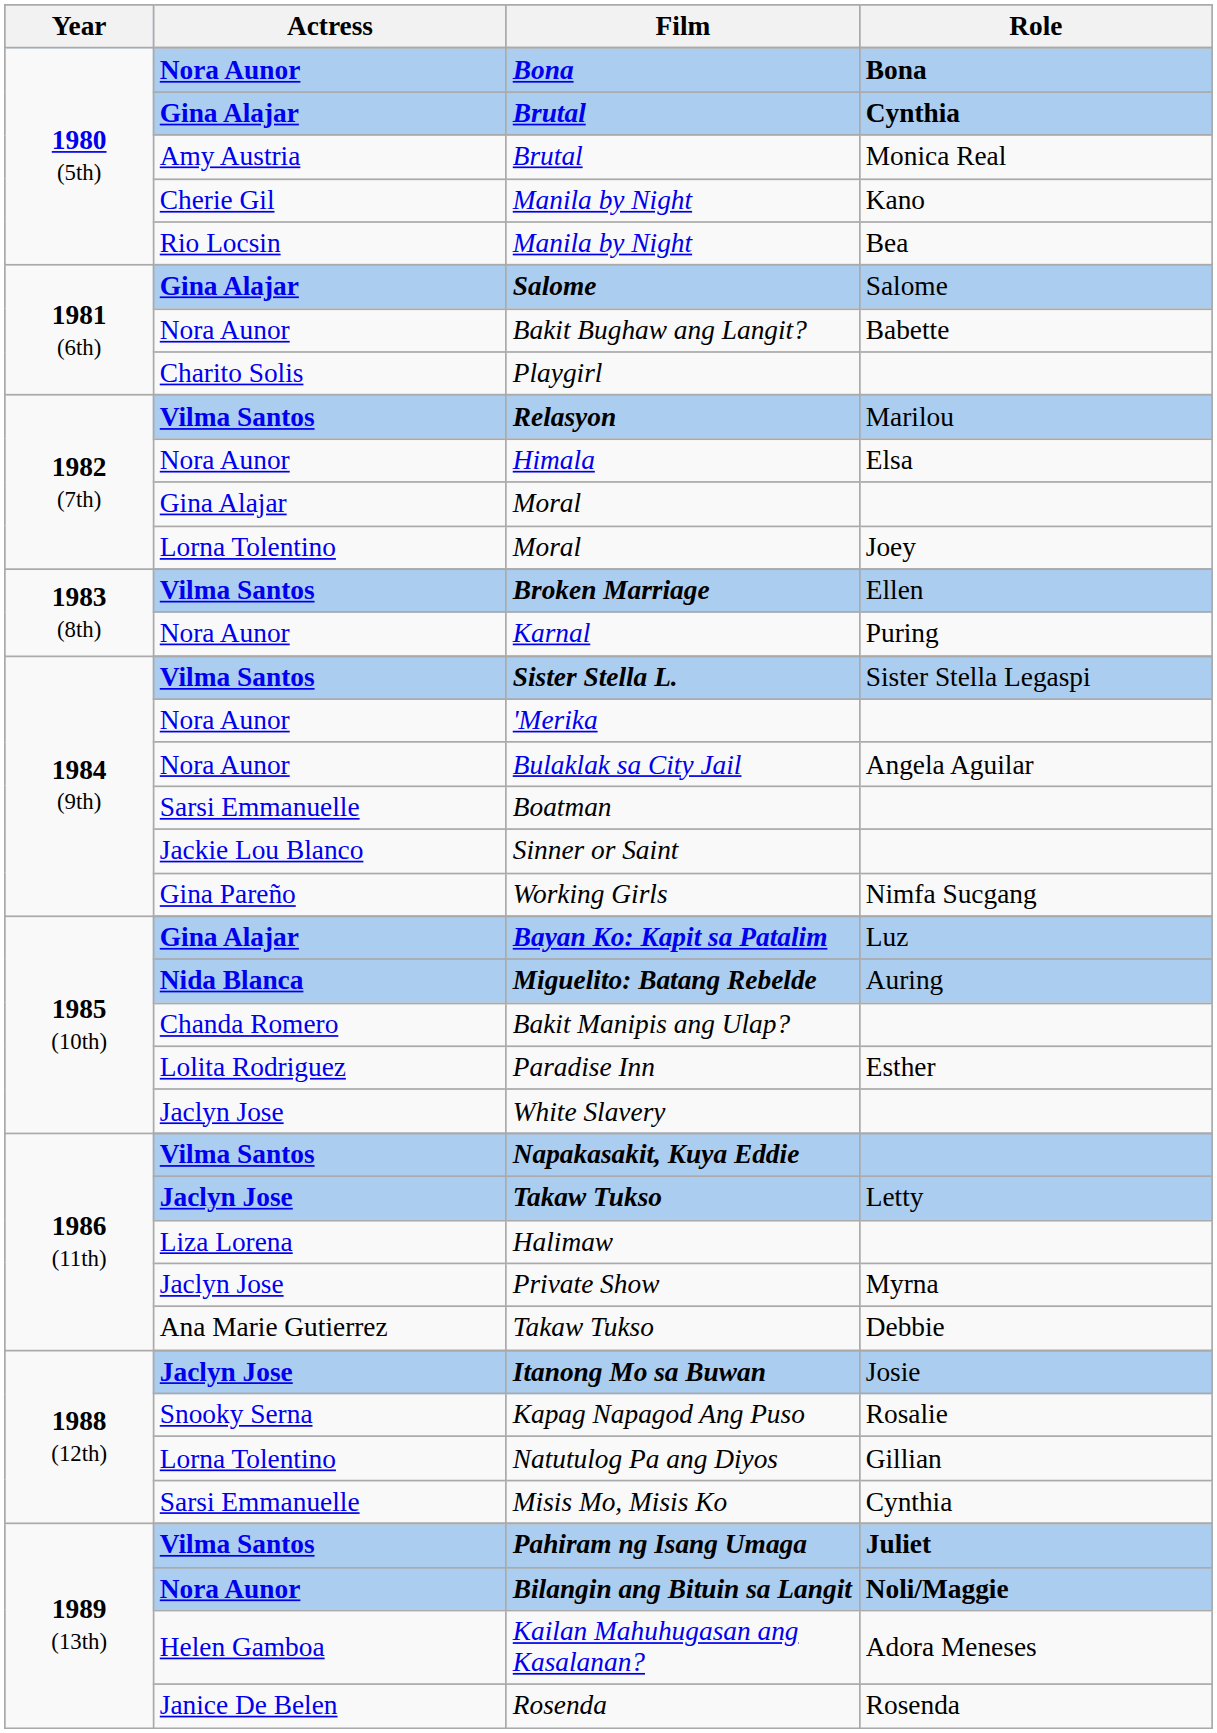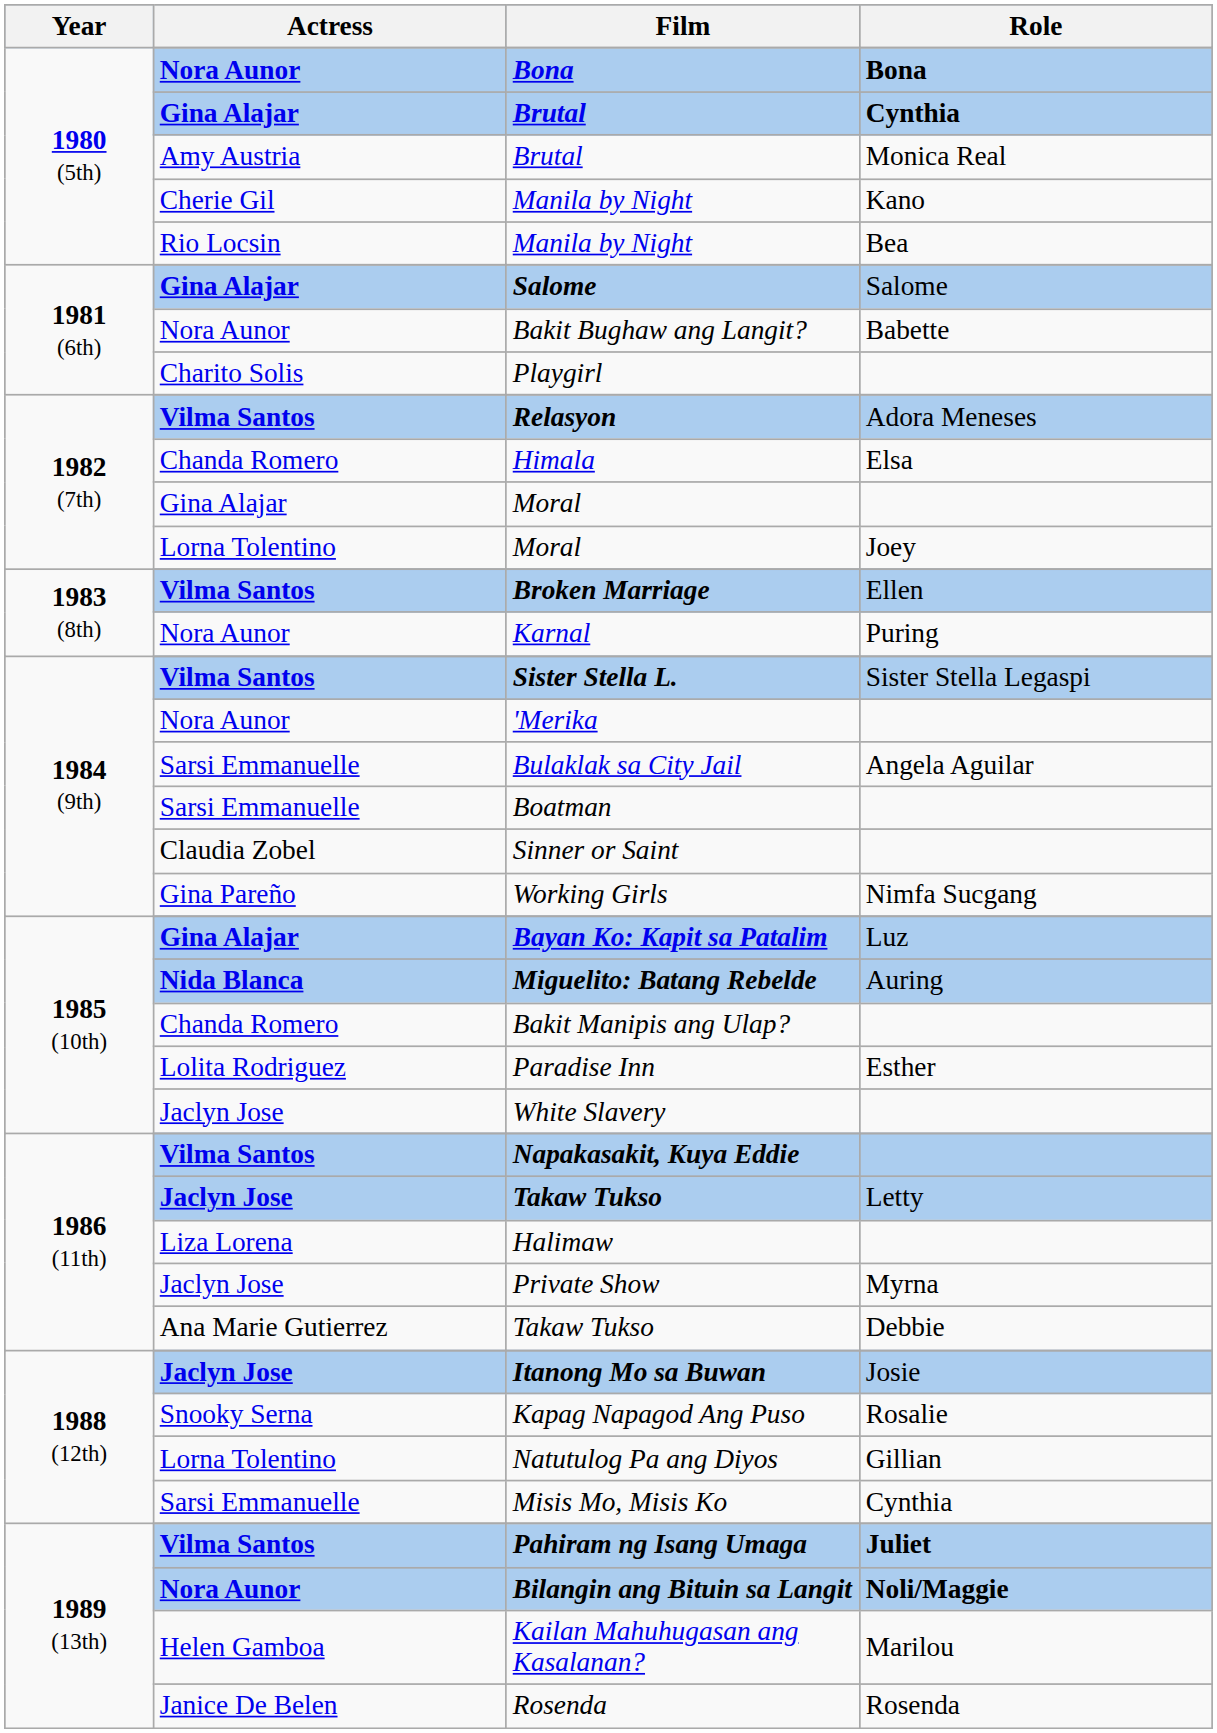Relasyon | Role: Marilou -> Adora Meneses
Himala | Actress: Nora Aunor -> Chanda Romero
Bulaklak sa City Jail | Actress: Nora Aunor -> Sarsi Emmanuelle
Sinner or Saint | Actress: Jackie Lou Blanco -> Claudia Zobel
Kailan Mahuhugasan ang Kasalanan? | Role: Adora Meneses -> Marilou
